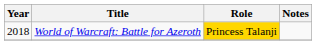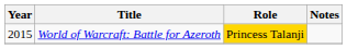World of Warcraft: Battle for Azeroth | Year: 2018 -> 2015
